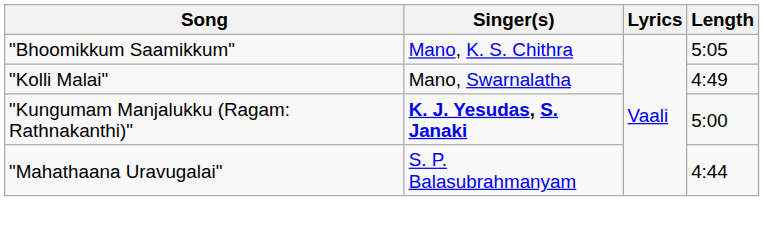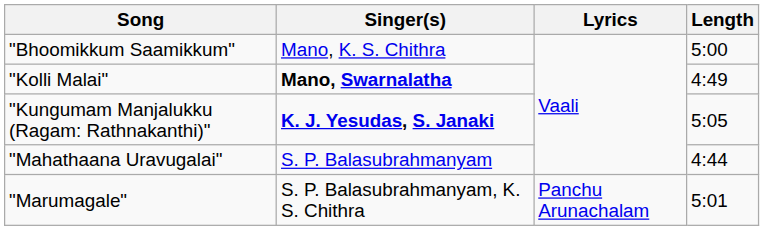"Bhoomikkum Saamikkum" | Length: 5:05 -> 5:00
"Kolli Malai" | Singer(s): normal -> bold
"Kungumam Manjalukku (Ragam: Rathnakanthi)" | Length: 5:00 -> 5:05
+ row: "Marumagale" | S. P. Balasubrahmanyam, K. S. Chithra | Panchu Arunachalam | 5:01
